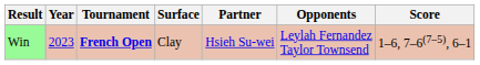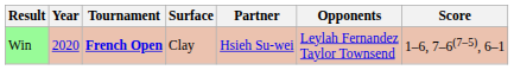Win | Year: 2023 -> 2020
